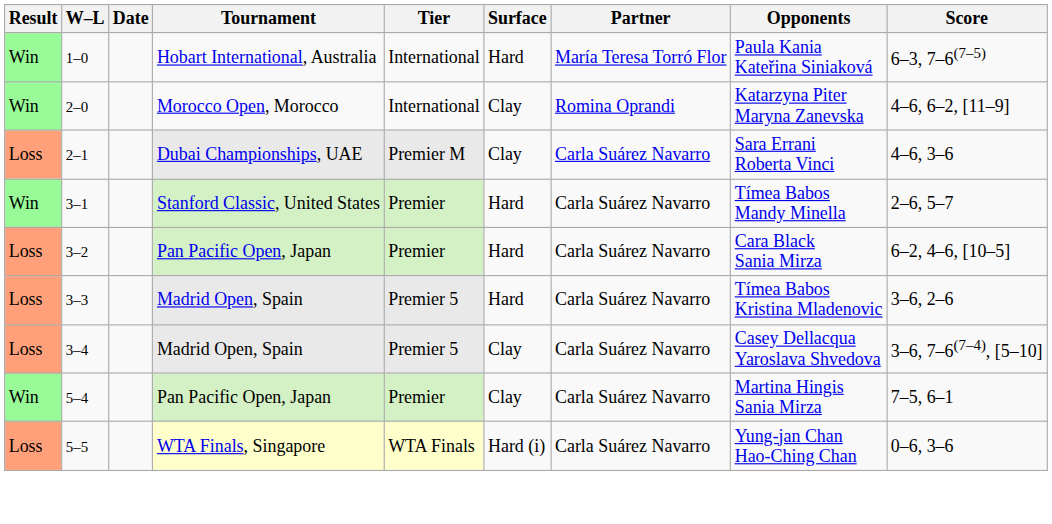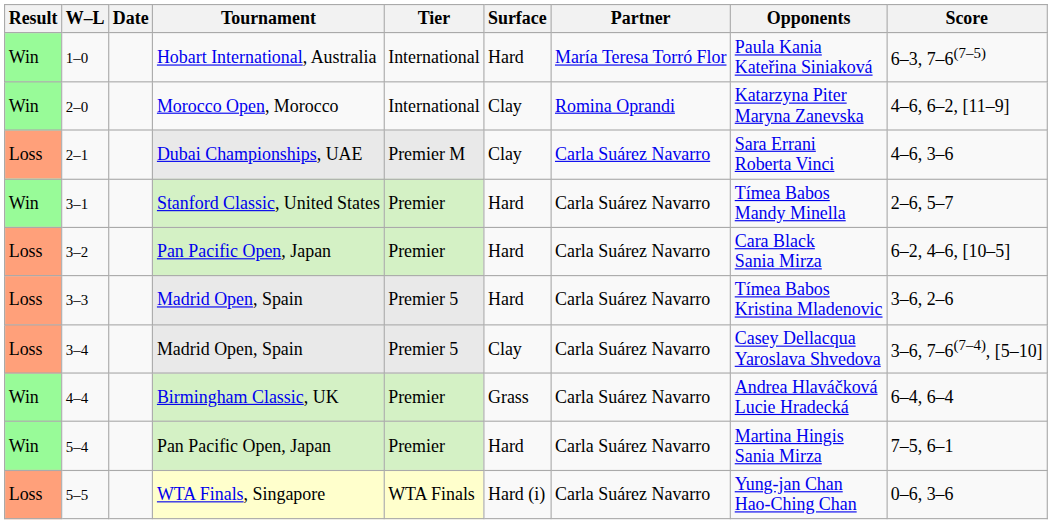+ row: Win | 4–4 | Birmingham Classic, UK | Premier | Grass | Carla Suárez Navarro | Andrea Hlaváčková Lucie Hradecká | 6–4, 6–4
5–4 | Surface: Clay -> Hard
